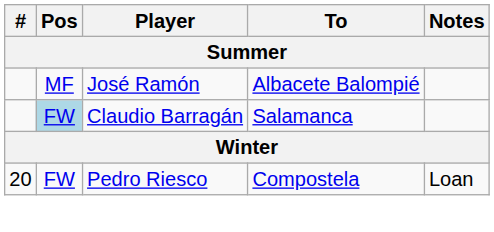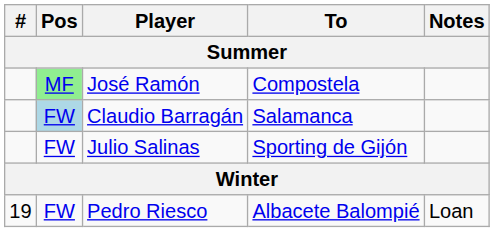José Ramón | Pos: no background -> lightgreen background
José Ramón | To: Albacete Balompié -> Compostela
+ row: FW | Julio Salinas | Sporting de Gijón
Pedro Riesco | #: 20 -> 19
Pedro Riesco | To: Compostela -> Albacete Balompié
